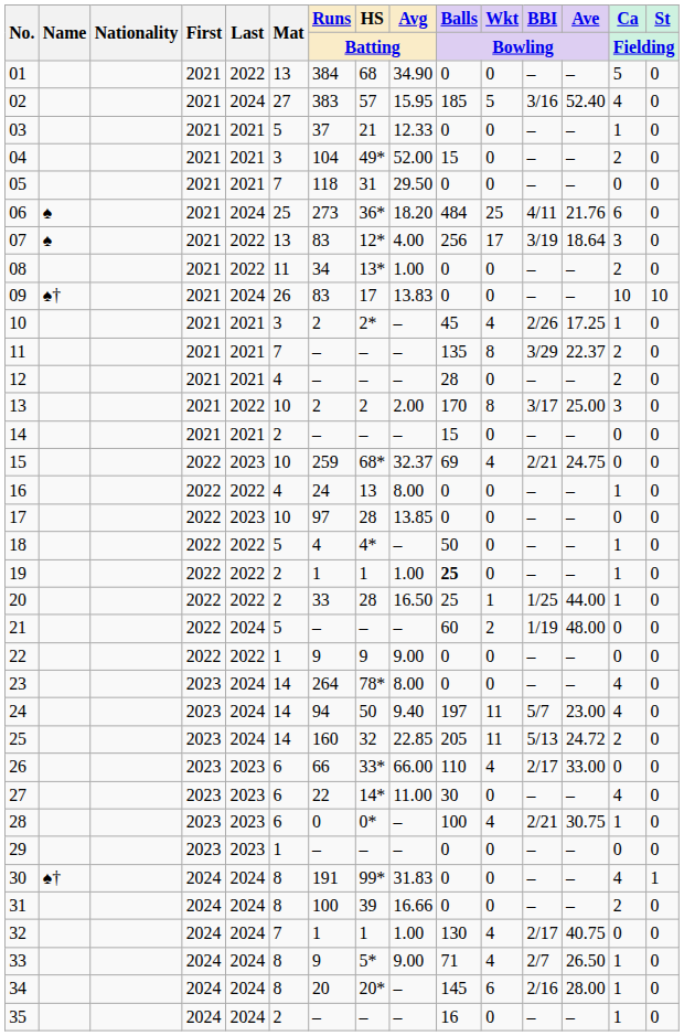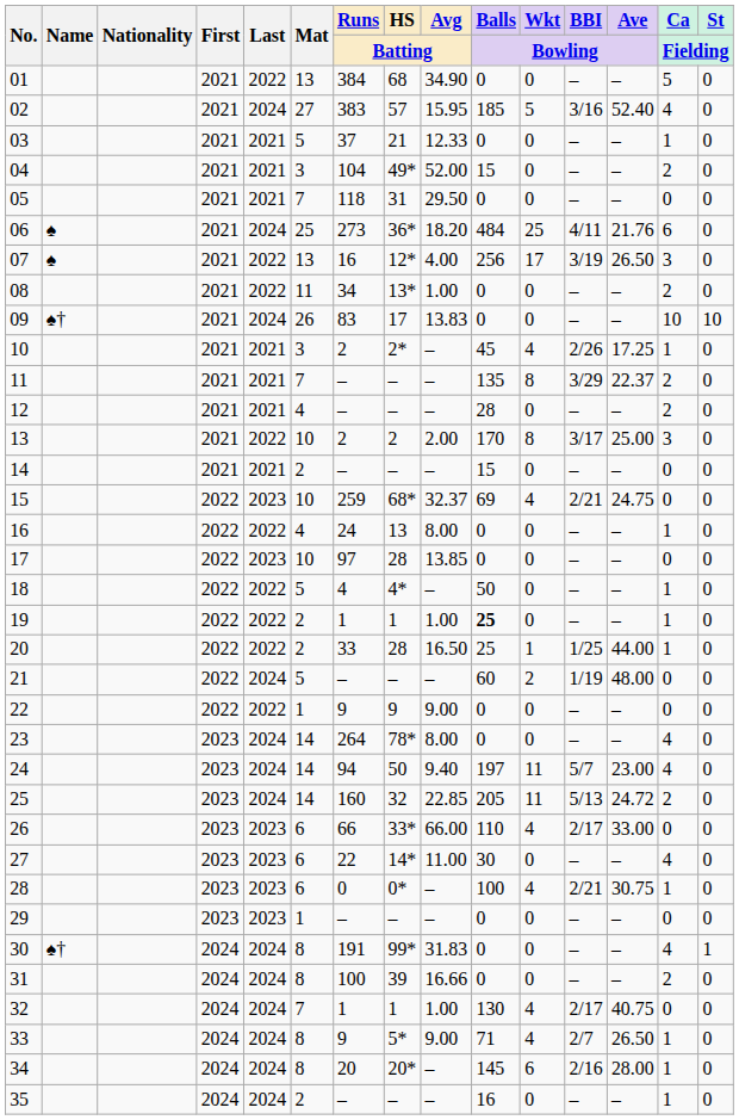07 | Runs / Batting: 83 -> 16
07 | Ave / Bowling: 18.64 -> 26.50
